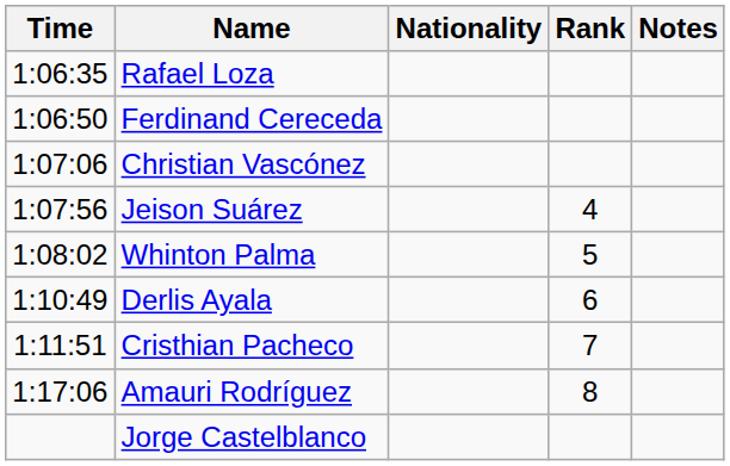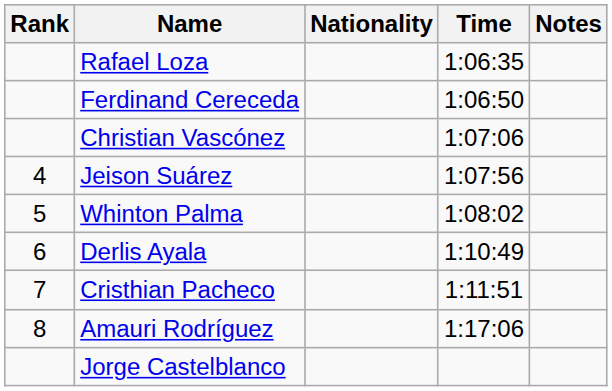columns swapped: Rank <-> Time
